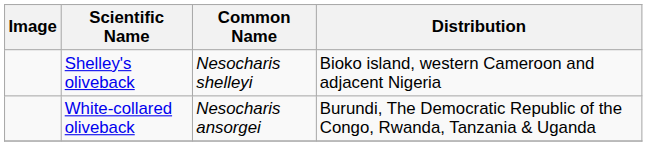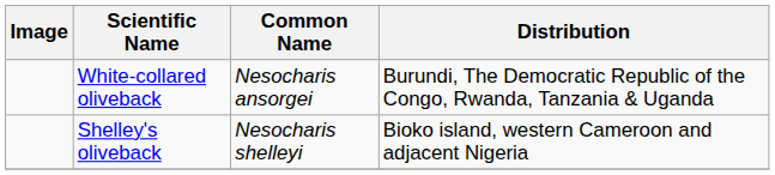rows swapped: White-collared oliveback <-> Shelley's oliveback
